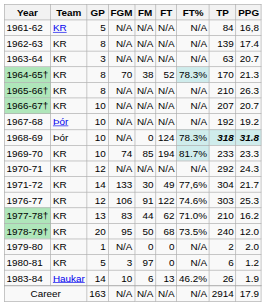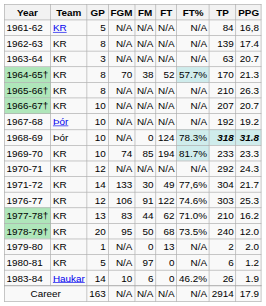1964-65† | FT%: 78.3% -> 57.7%
1979-80 | FT: 0 -> 13
1980-81 | FGM: 3 -> N/A
1983-84 | FT: 13 -> 0
